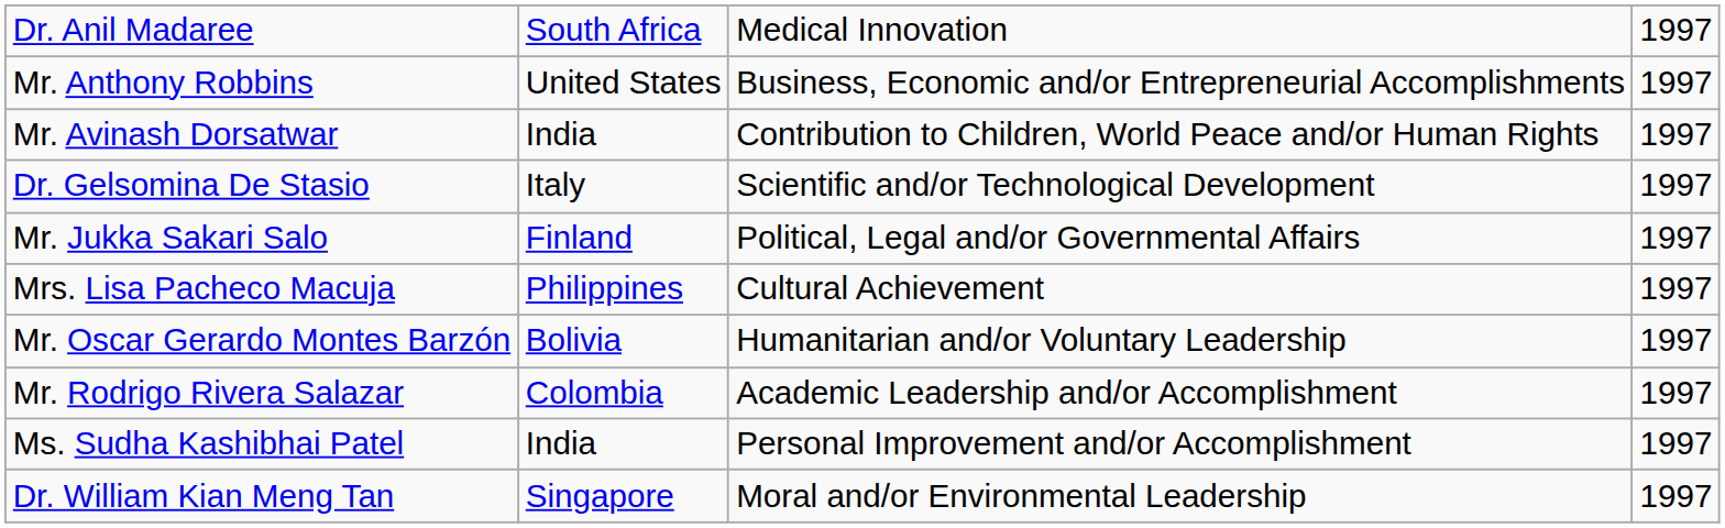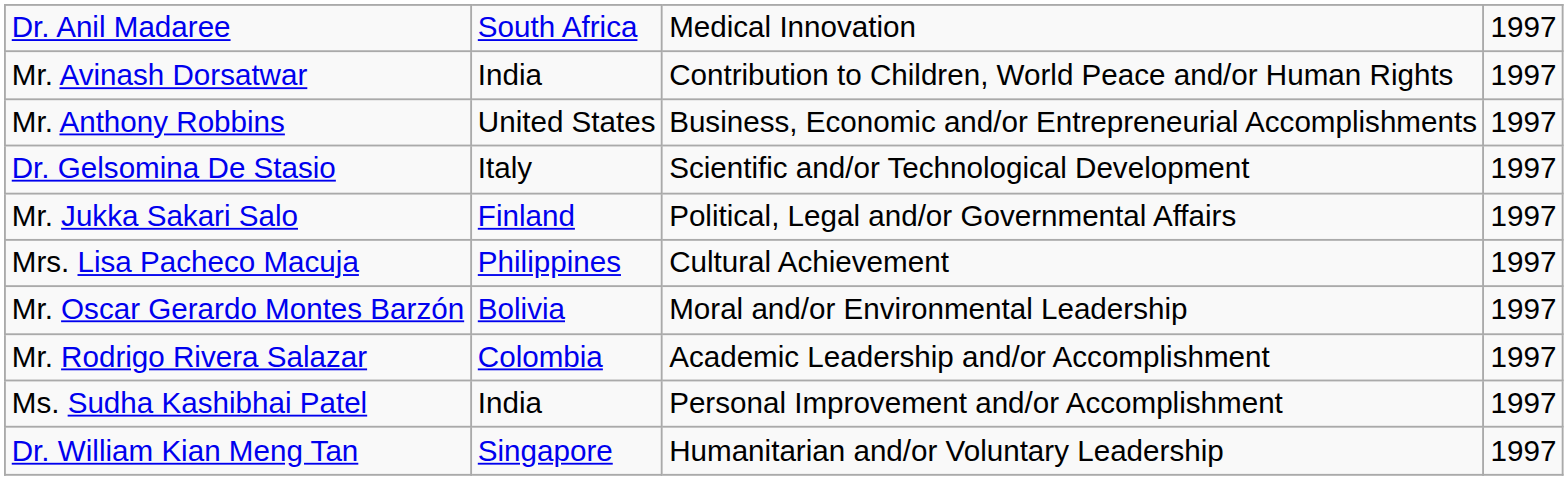rows swapped: Mr. Anthony Robbins <-> Mr. Avinash Dorsatwar
Mr. Oscar Gerardo Montes Barzón | column 3: Humanitarian and/or Voluntary Leadership -> Moral and/or Environmental Leadership
Dr. William Kian Meng Tan | column 3: Moral and/or Environmental Leadership -> Humanitarian and/or Voluntary Leadership
